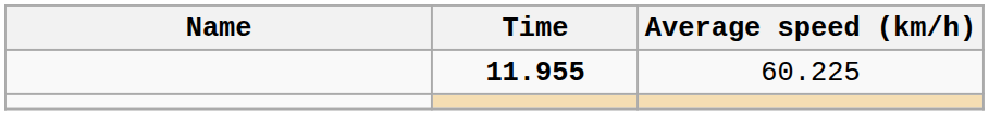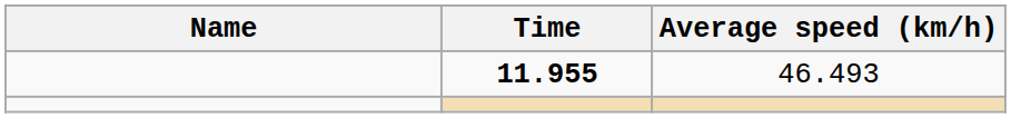11.955 | Average speed (km/h): 60.225 -> 46.493
